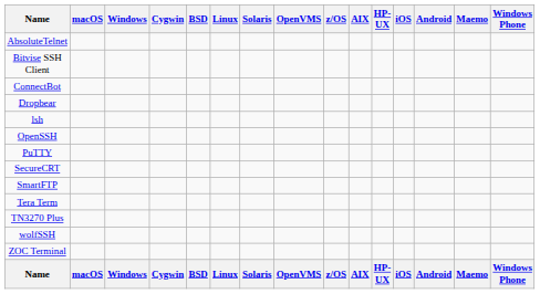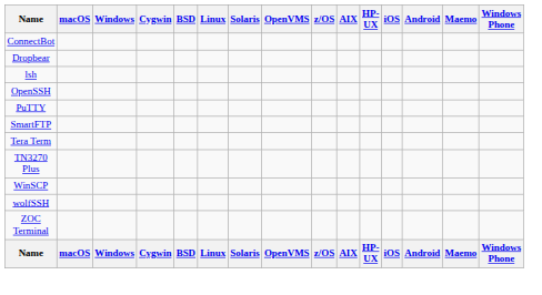- row: AbsoluteTelnet
- row: Bitvise SSH Client
- row: SecureCRT
+ row: WinSCP
